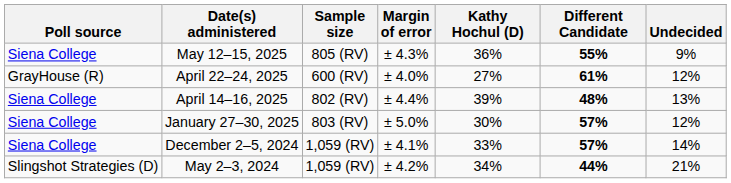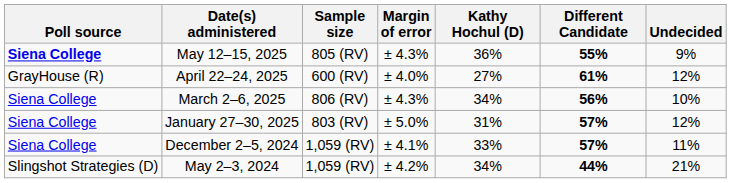May 12–15, 2025 | Poll source: normal -> bold
- row: Siena College | April 14–16, 2025 | 802 (RV) | ± 4.4% | 39% | 48% | 13%
+ row: Siena College | March 2–6, 2025 | 806 (RV) | ± 4.3% | 34% | 56% | 10%
January 27–30, 2025 | Kathy Hochul (D): 30% -> 31%
December 2–5, 2024 | Undecided: 14% -> 11%
